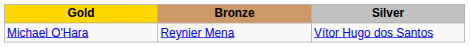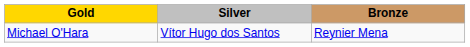columns swapped: Silver <-> Bronze
